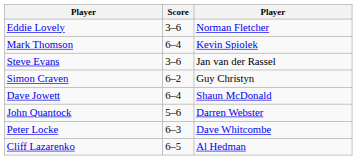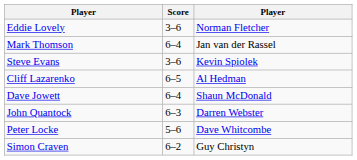Mark Thomson | column 3: Kevin Spiolek -> Jan van der Rassel
Steve Evans | column 3: Jan van der Rassel -> Kevin Spiolek
rows swapped: Simon Craven <-> Cliff Lazarenko
John Quantock | Score: 5–6 -> 6–3
Peter Locke | Score: 6–3 -> 5–6
